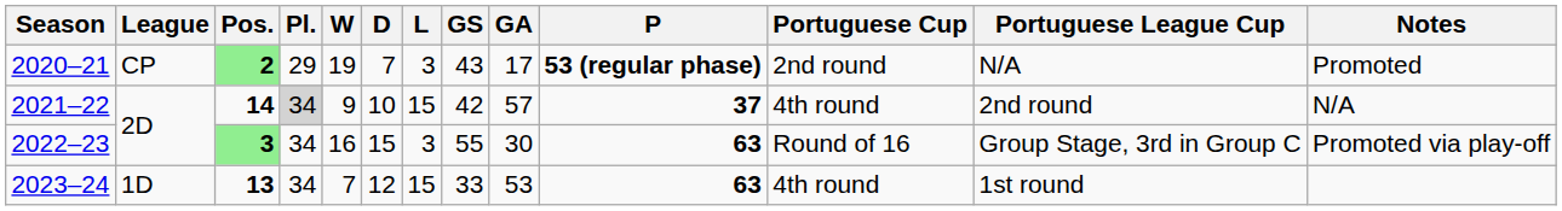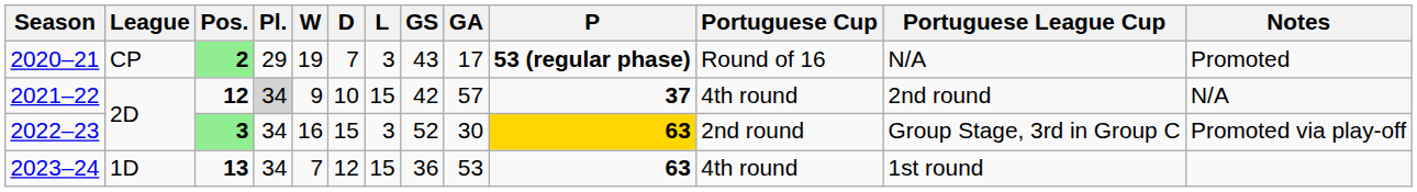2020–21 | Portuguese Cup: 2nd round -> Round of 16
2021–22 | Pos.: 14 -> 12
2022–23 | GS: 55 -> 52
2022–23 | P: no background -> gold background
2022–23 | Portuguese Cup: Round of 16 -> 2nd round
2023–24 | GS: 33 -> 36
